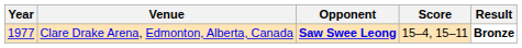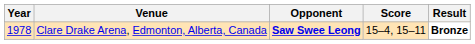Clare Drake Arena, Edmonton, Alberta, Canada | Year: 1977 -> 1978
